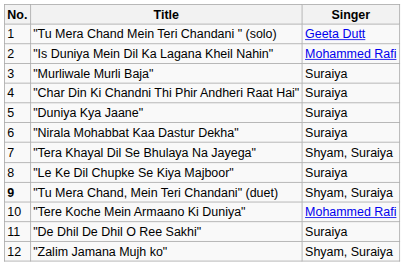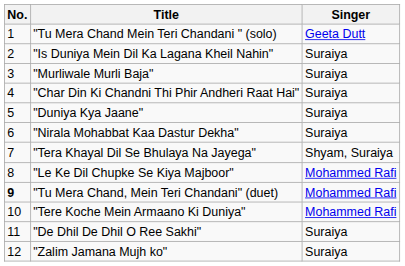"Is Duniya Mein Dil Ka Lagana Kheil Nahin" | Singer: Mohammed Rafi -> Suraiya
"Le Ke Dil Chupke Se Kiya Majboor" | Singer: Suraiya -> Mohammed Rafi
"Tu Mera Chand, Mein Teri Chandani" (duet) | Singer: Shyam, Suraiya -> Mohammed Rafi
"Zalim Jamana Mujh ko" | Singer: Shyam, Suraiya -> Suraiya
